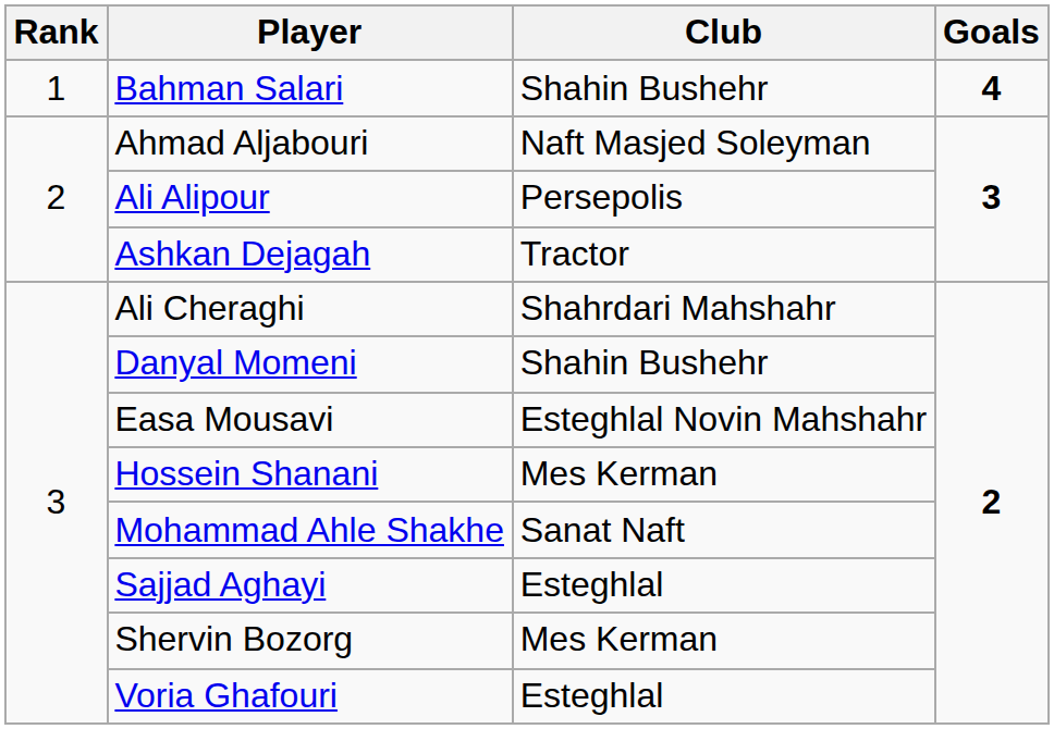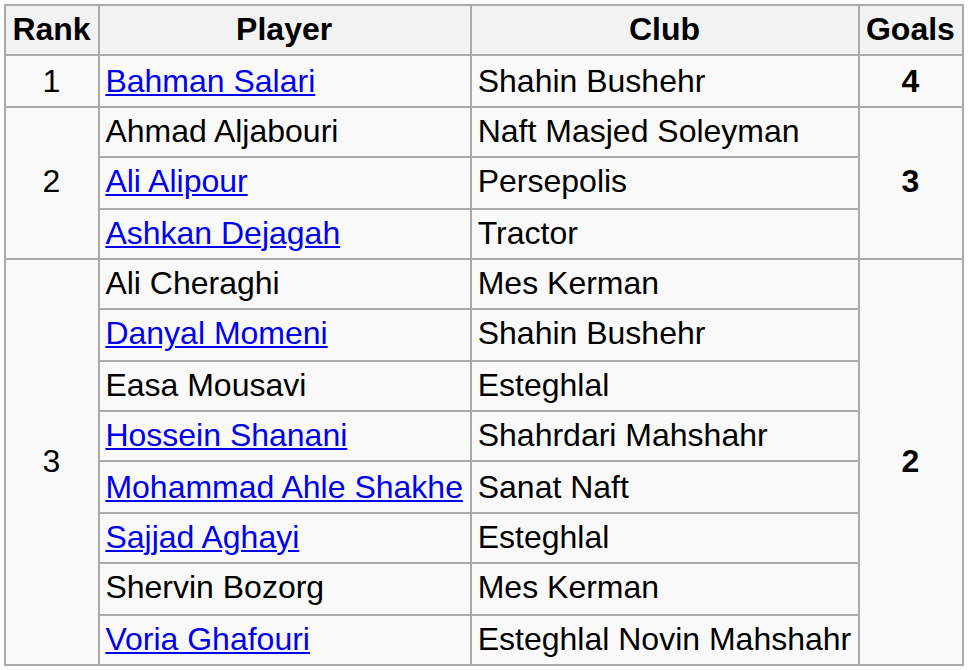Ali Cheraghi | Club: Shahrdari Mahshahr -> Mes Kerman
Easa Mousavi | Club: Esteghlal Novin Mahshahr -> Esteghlal
Hossein Shanani | Club: Mes Kerman -> Shahrdari Mahshahr
Voria Ghafouri | Club: Esteghlal -> Esteghlal Novin Mahshahr
